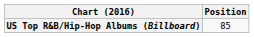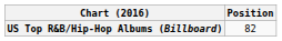US Top R&B/Hip-Hop Albums (Billboard) | Position: 85 -> 82
